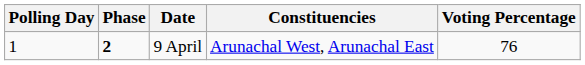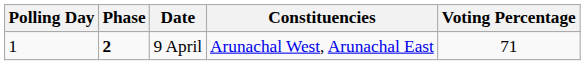9 April | Voting Percentage: 76 -> 71
